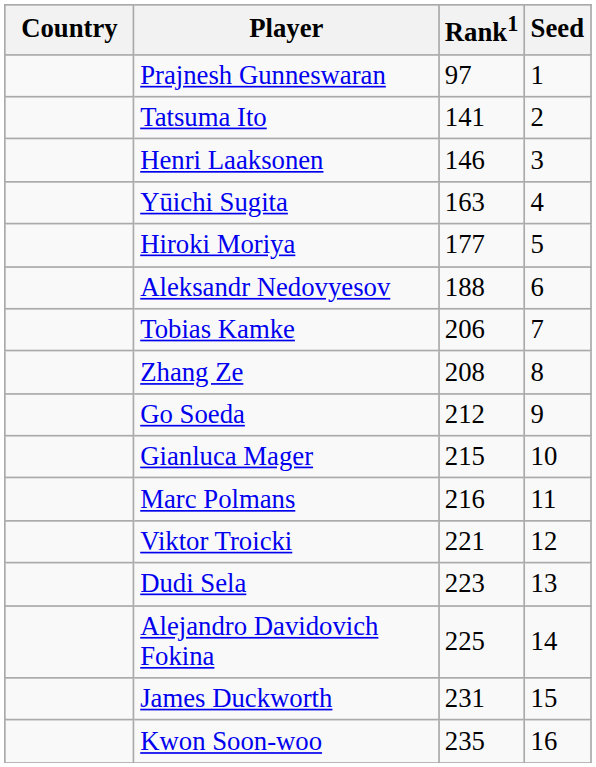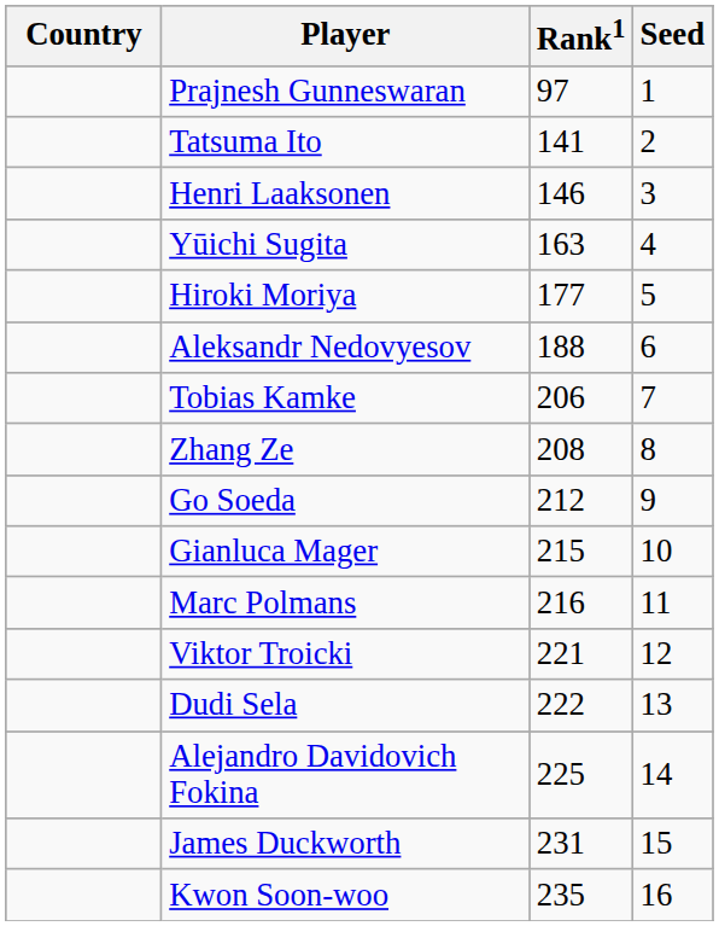Dudi Sela | Rank1: 223 -> 222
